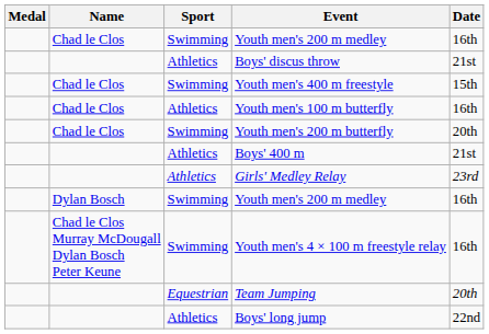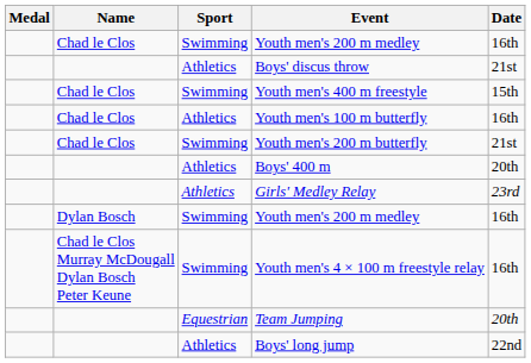Youth men's 200 m butterfly | Date: 20th -> 21st
Boys' 400 m | Date: 21st -> 20th
